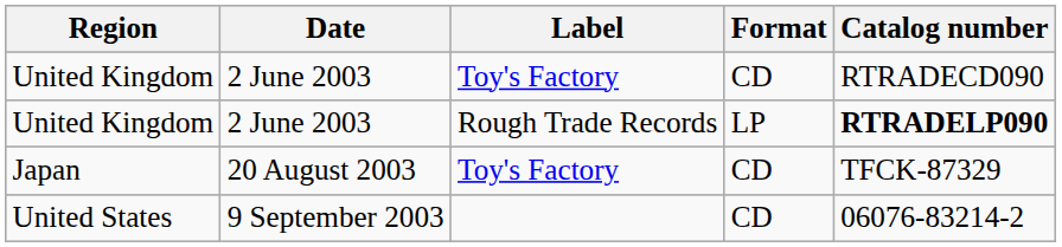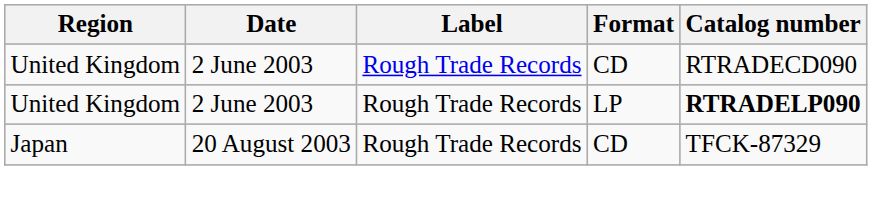United Kingdom / CD | Label: Toy's Factory -> Rough Trade Records
Japan | Label: Toy's Factory -> Rough Trade Records
- row: United States | 9 September 2003 | CD | 06076-83214-2
